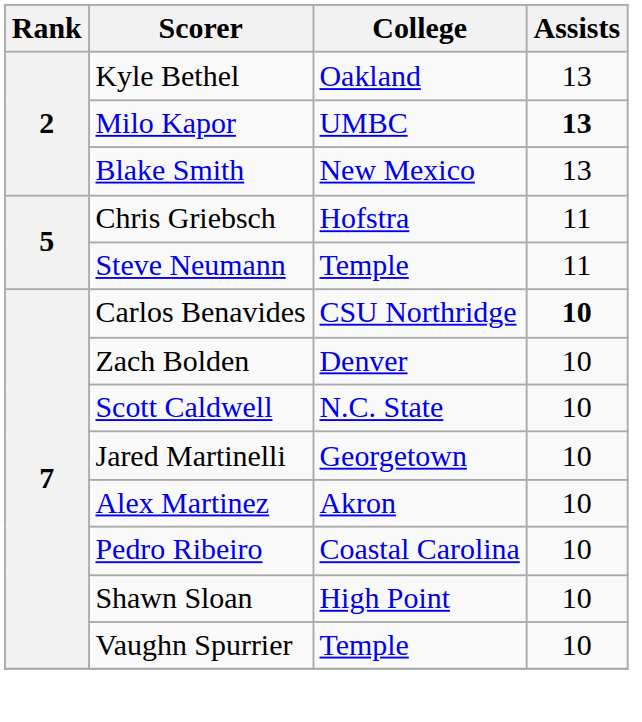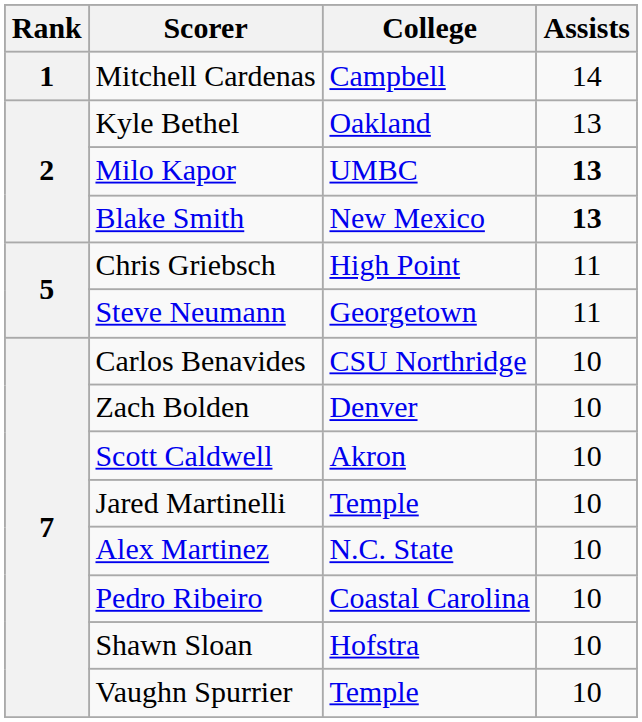+ row: 1 | Mitchell Cardenas | Campbell | 14
Blake Smith | Assists: normal -> bold
Chris Griebsch | College: Hofstra -> High Point
Steve Neumann | College: Temple -> Georgetown
Carlos Benavides | Assists: bold -> normal
Scott Caldwell | College: N.C. State -> Akron
Jared Martinelli | College: Georgetown -> Temple
Alex Martinez | College: Akron -> N.C. State
Shawn Sloan | College: High Point -> Hofstra
